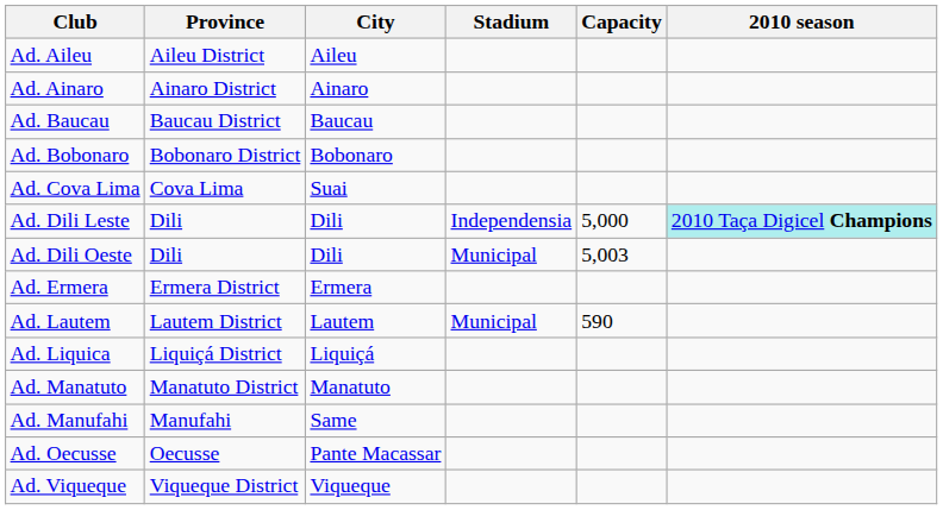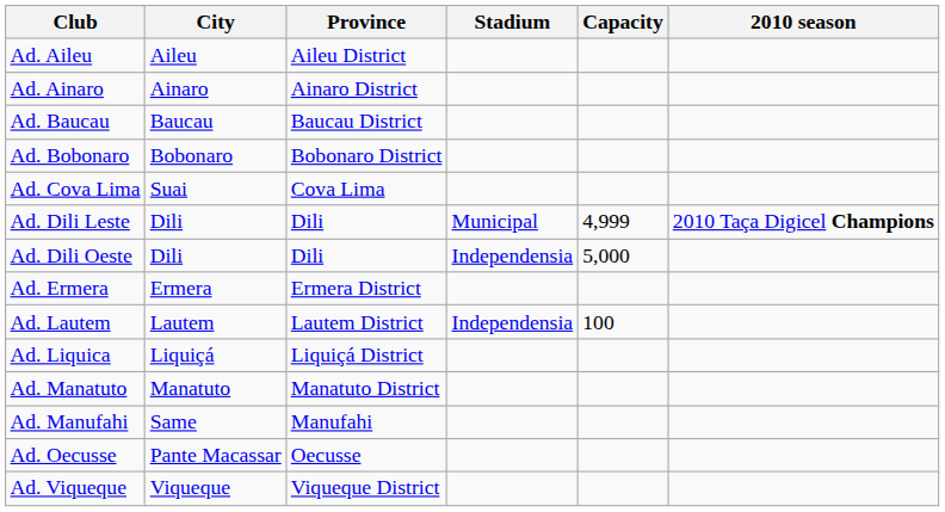columns swapped: City <-> Province
Ad. Dili Leste | Stadium: Independensia -> Municipal
Ad. Dili Leste | Capacity: 5,000 -> 4,999
Ad. Dili Leste | 2010 season: paleturquoise background -> no background
Ad. Dili Oeste | Stadium: Municipal -> Independensia
Ad. Dili Oeste | Capacity: 5,003 -> 5,000
Ad. Lautem | Stadium: Municipal -> Independensia
Ad. Lautem | Capacity: 590 -> 100
